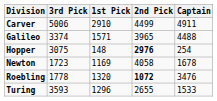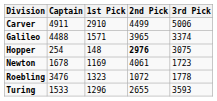columns swapped: Captain <-> 3rd Pick
Newton | 2nd Pick: 4058 -> 4061
Roebling | 1st Pick: 1320 -> 1323
Roebling | 2nd Pick: bold -> normal
